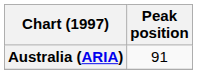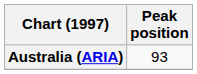Australia (ARIA) | Peak position: 91 -> 93
